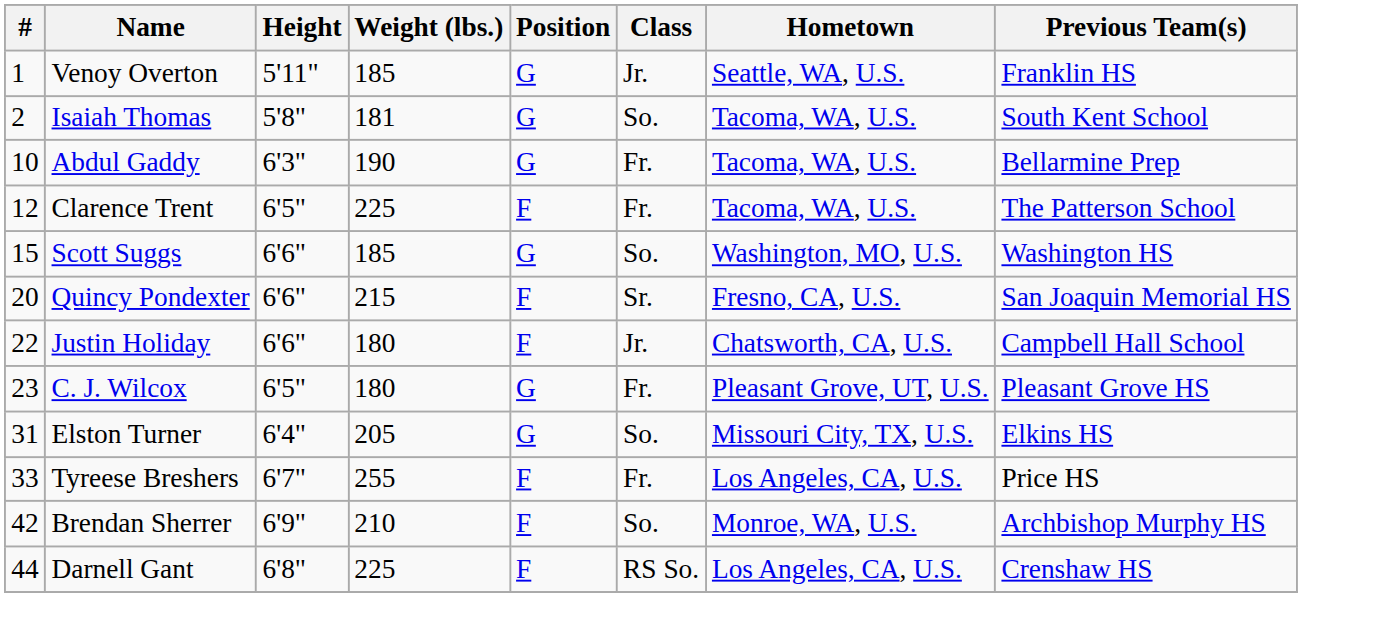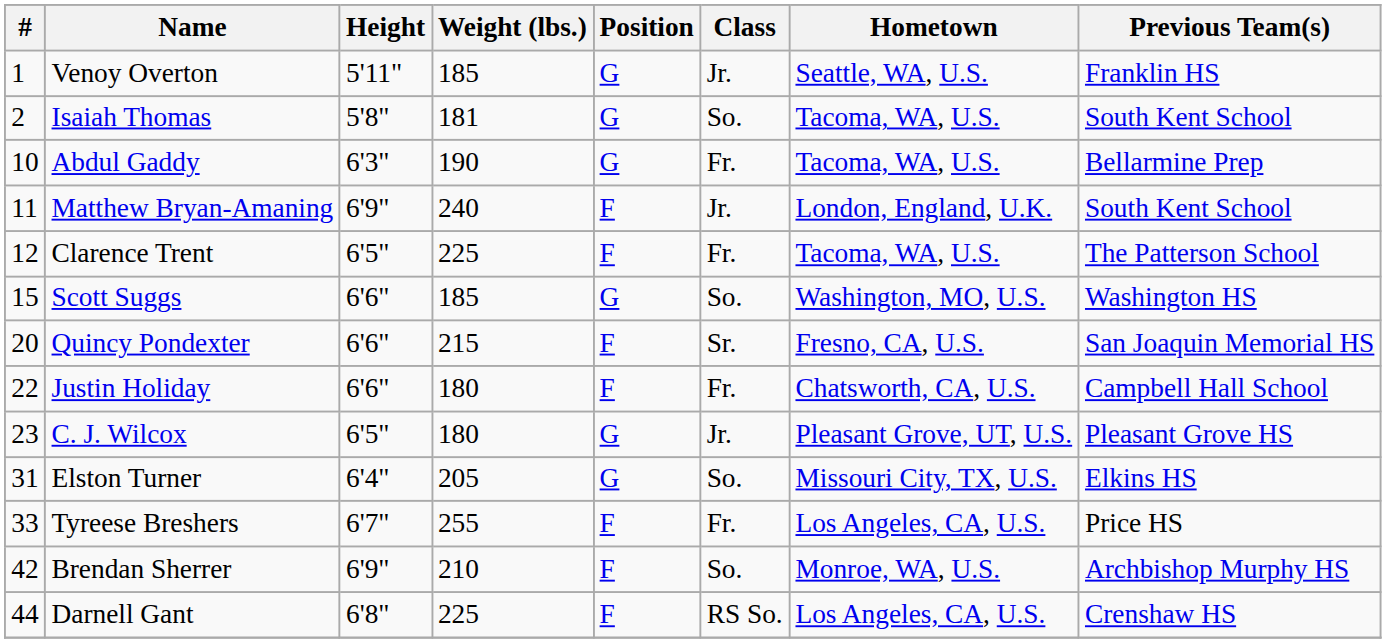+ row: 11 | Matthew Bryan-Amaning | 6'9" | 240 | F | Jr. | London, England, U.K. | South Kent School
Justin Holiday | Class: Jr. -> Fr.
C. J. Wilcox | Class: Fr. -> Jr.
